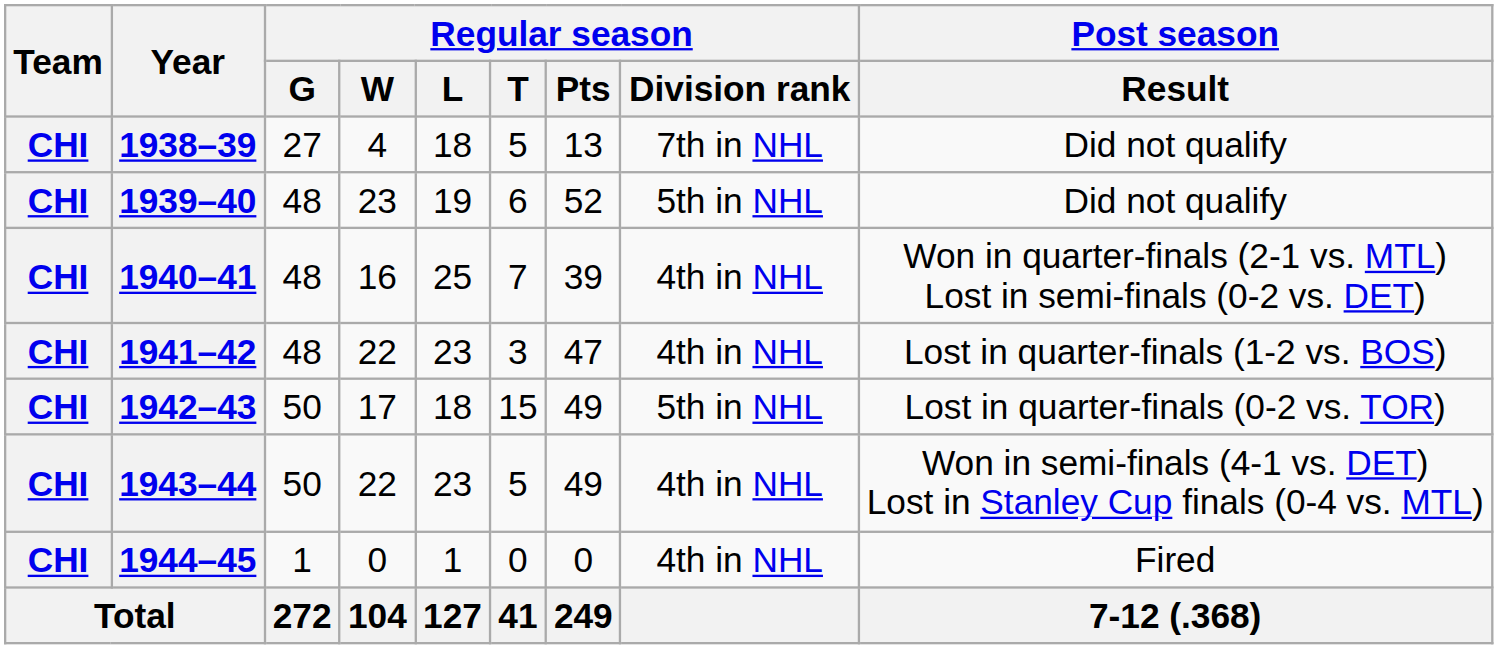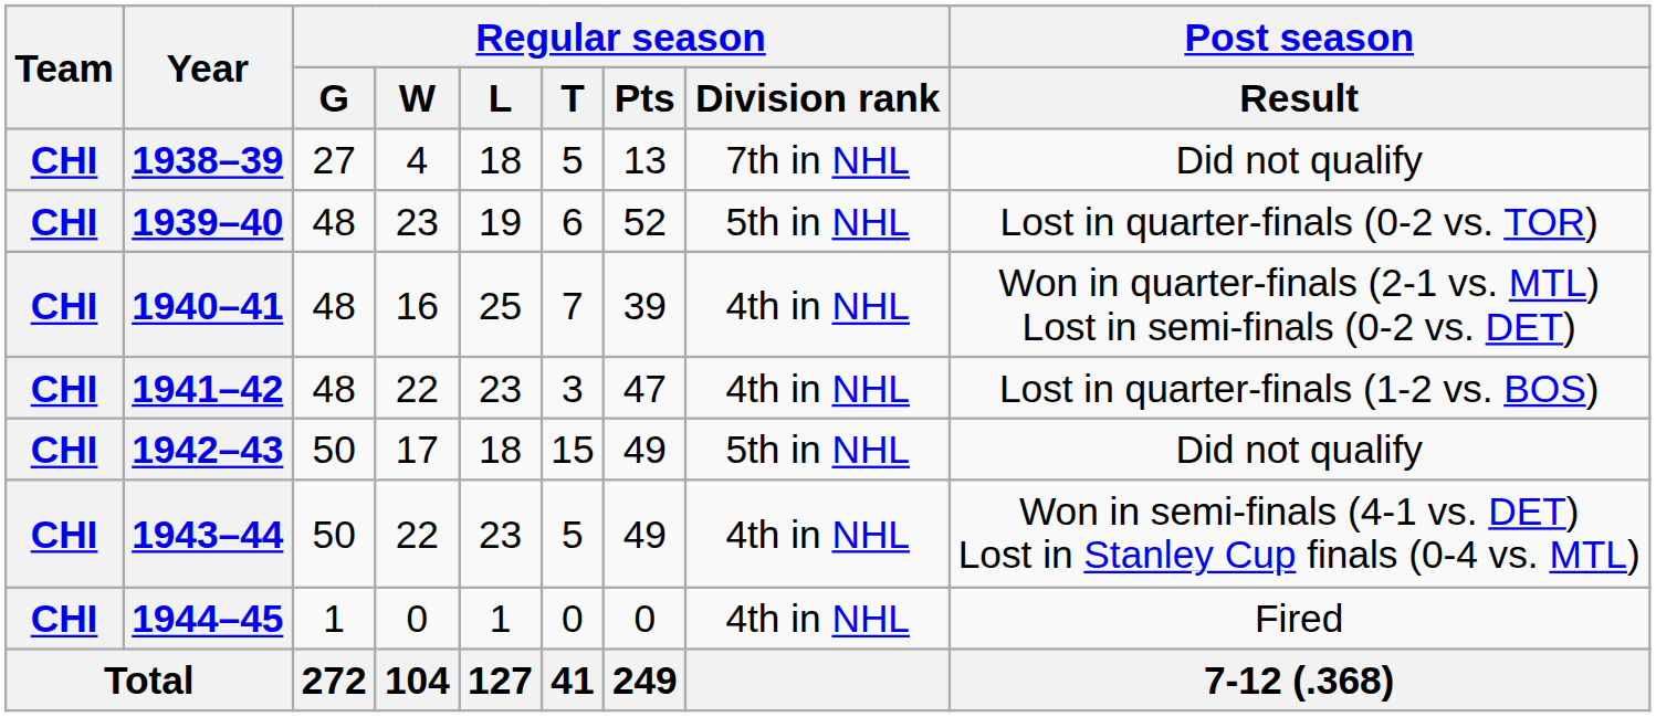1939–40 | Post season / Result: Did not qualify -> Lost in quarter-finals (0-2 vs. TOR)
1942–43 | Post season / Result: Lost in quarter-finals (0-2 vs. TOR) -> Did not qualify
